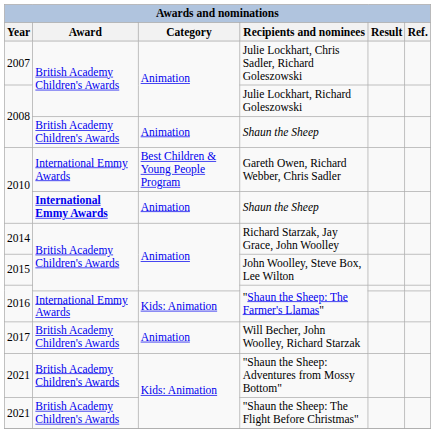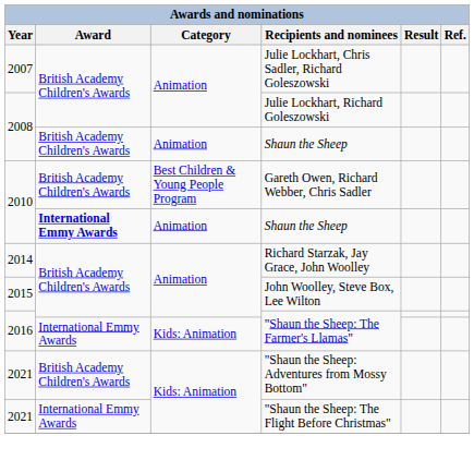Gareth Owen, Richard Webber, Chris Sadler | Award: International Emmy Awards -> British Academy Children's Awards
- row: 2017 | British Academy Children's Awards | Animation | Will Becher, John Woolley, Richard Starzak
"Shaun the Sheep: The Flight Before Christmas" | Award: British Academy Children's Awards -> International Emmy Awards
